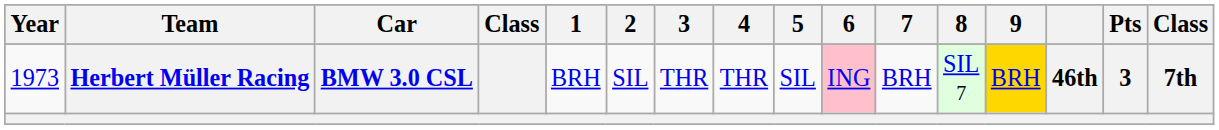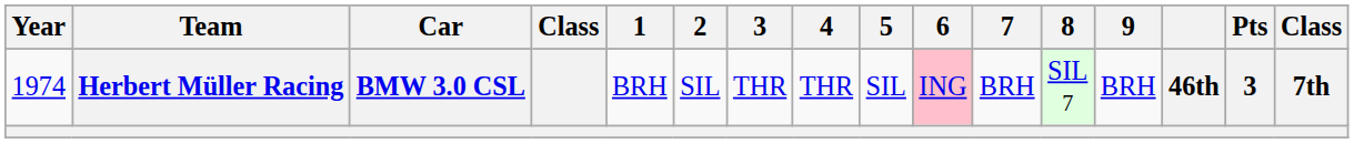Herbert Müller Racing | Year: 1973 -> 1974
Herbert Müller Racing | 9: gold background -> no background
